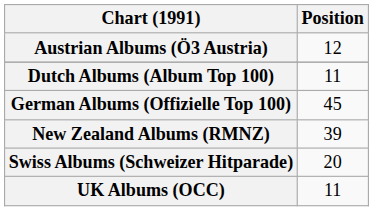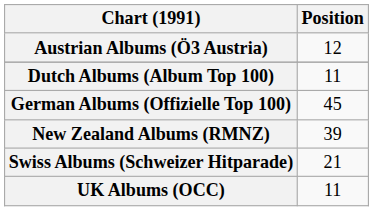Swiss Albums (Schweizer Hitparade) | Position: 20 -> 21
